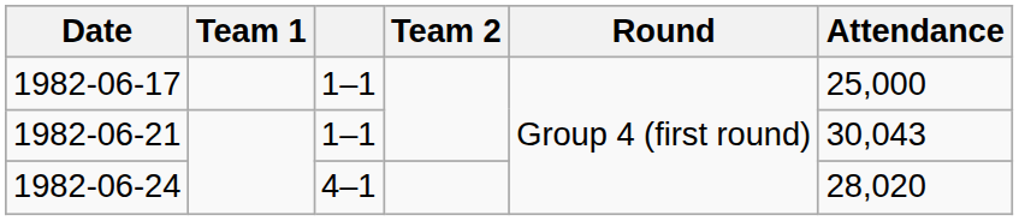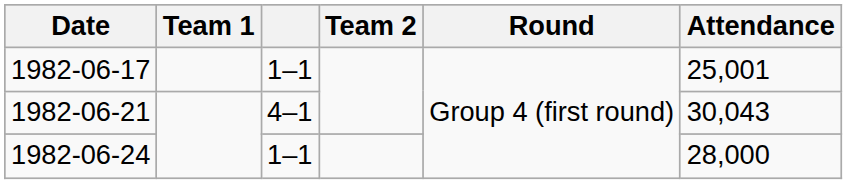1982-06-17 | Attendance: 25,000 -> 25,001
1982-06-21 | column 3: 1–1 -> 4–1
1982-06-24 | column 3: 4–1 -> 1–1
1982-06-24 | Attendance: 28,020 -> 28,000
